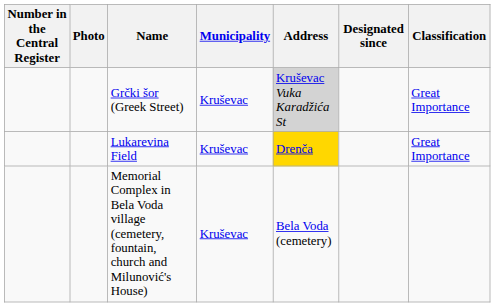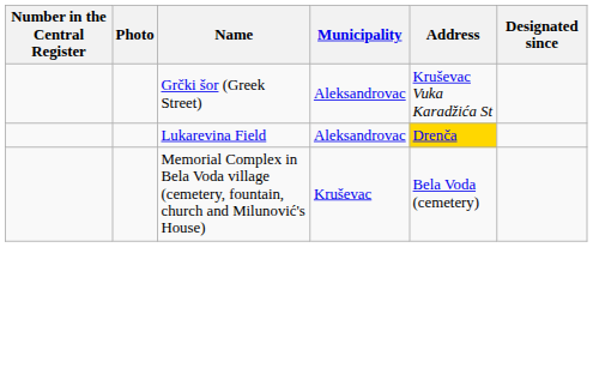- column: Classification | Great Importance | Great Importance
Grčki šor (Greek Street) | Municipality: Kruševac -> Aleksandrovac
Grčki šor (Greek Street) | Address: lightgrey background -> no background
Lukarevina Field | Municipality: Kruševac -> Aleksandrovac
